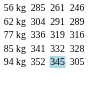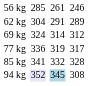+ row: 69 kg | 324 | 314 | 312
77 kg | column 7: 316 -> 317
94 kg | column 3: no background -> lavender background
94 kg | column 7: 305 -> 308
